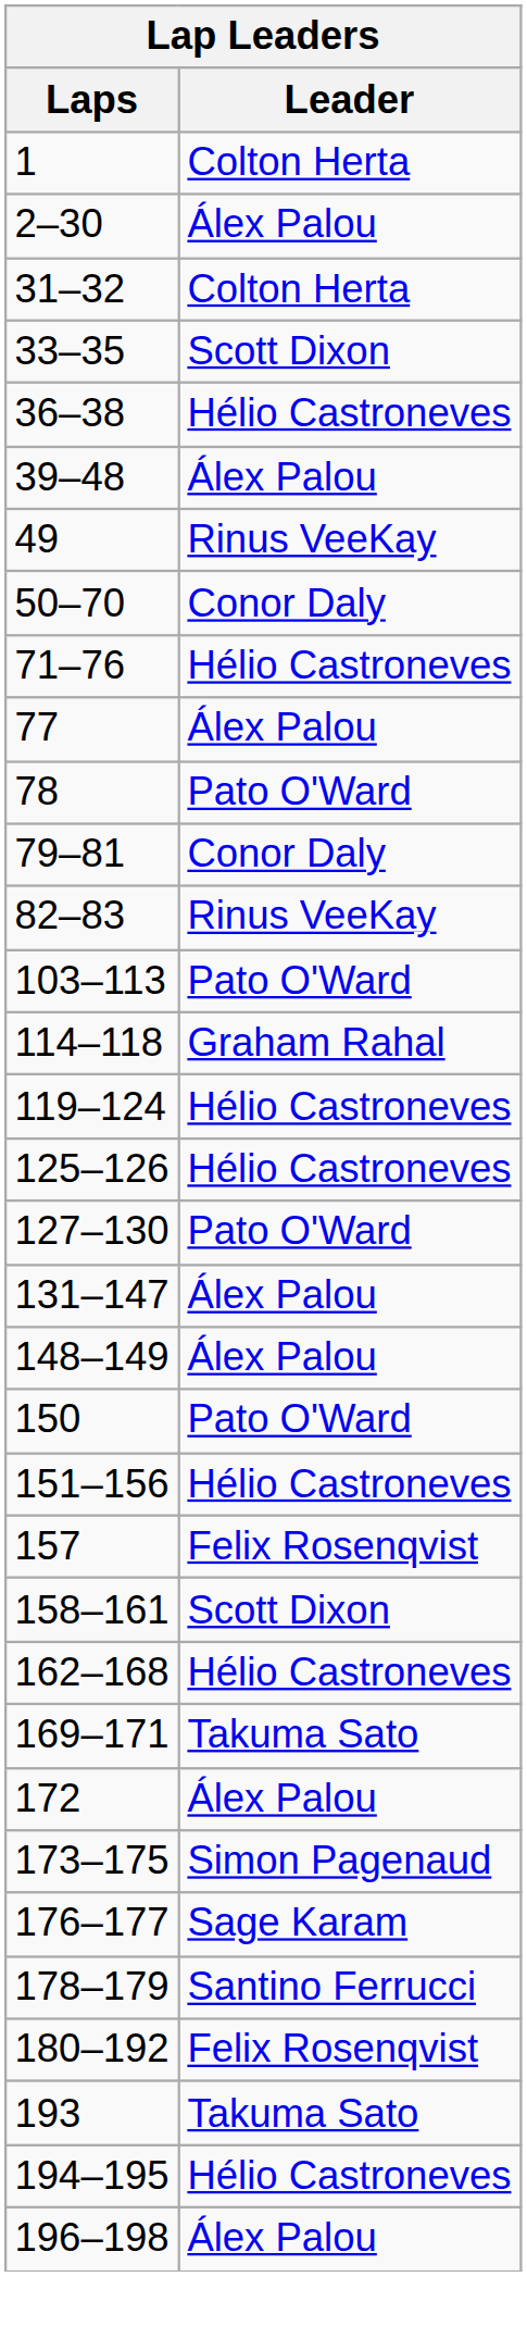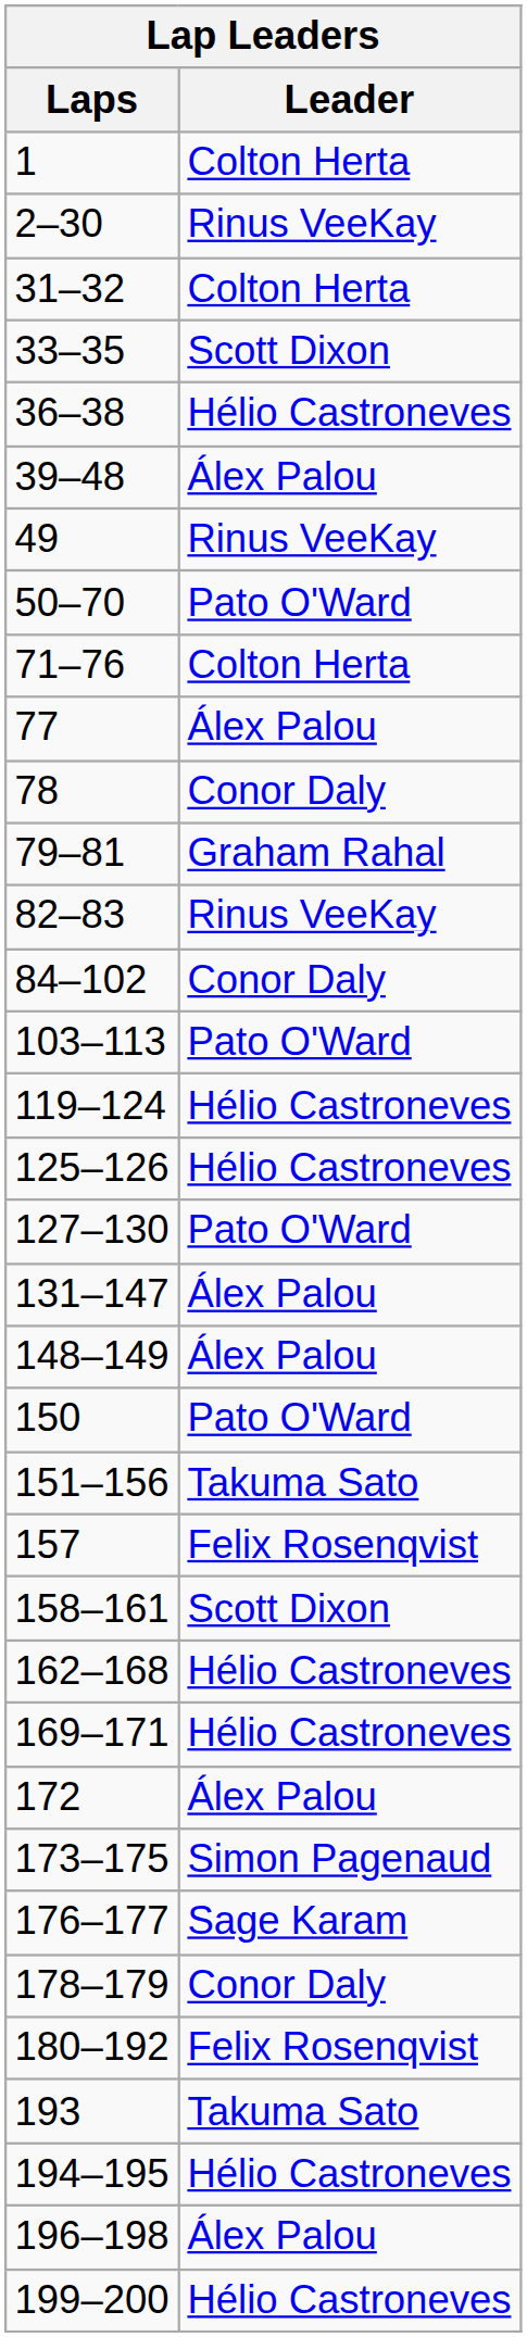2–30 | Leader: Álex Palou -> Rinus VeeKay
50–70 | Leader: Conor Daly -> Pato O'Ward
71–76 | Leader: Hélio Castroneves -> Colton Herta
78 | Leader: Pato O'Ward -> Conor Daly
79–81 | Leader: Conor Daly -> Graham Rahal
+ row: 84–102 | Conor Daly
- row: 114–118 | Graham Rahal
151–156 | Leader: Hélio Castroneves -> Takuma Sato
169–171 | Leader: Takuma Sato -> Hélio Castroneves
178–179 | Leader: Santino Ferrucci -> Conor Daly
+ row: 199–200 | Hélio Castroneves
